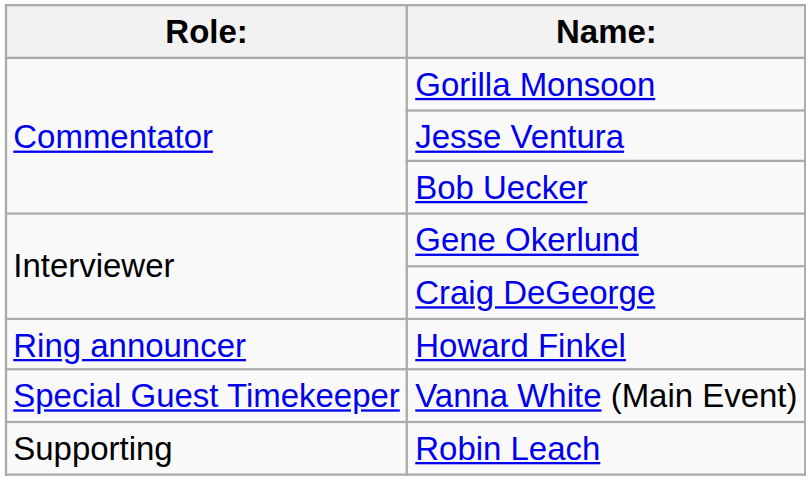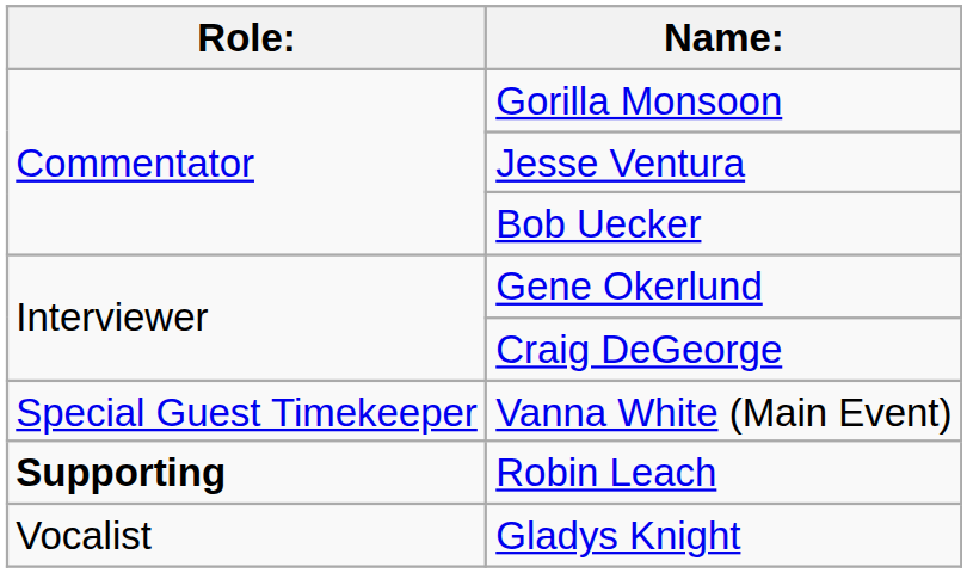- row: Ring announcer | Howard Finkel
Robin Leach | Role:: normal -> bold
+ row: Vocalist | Gladys Knight
